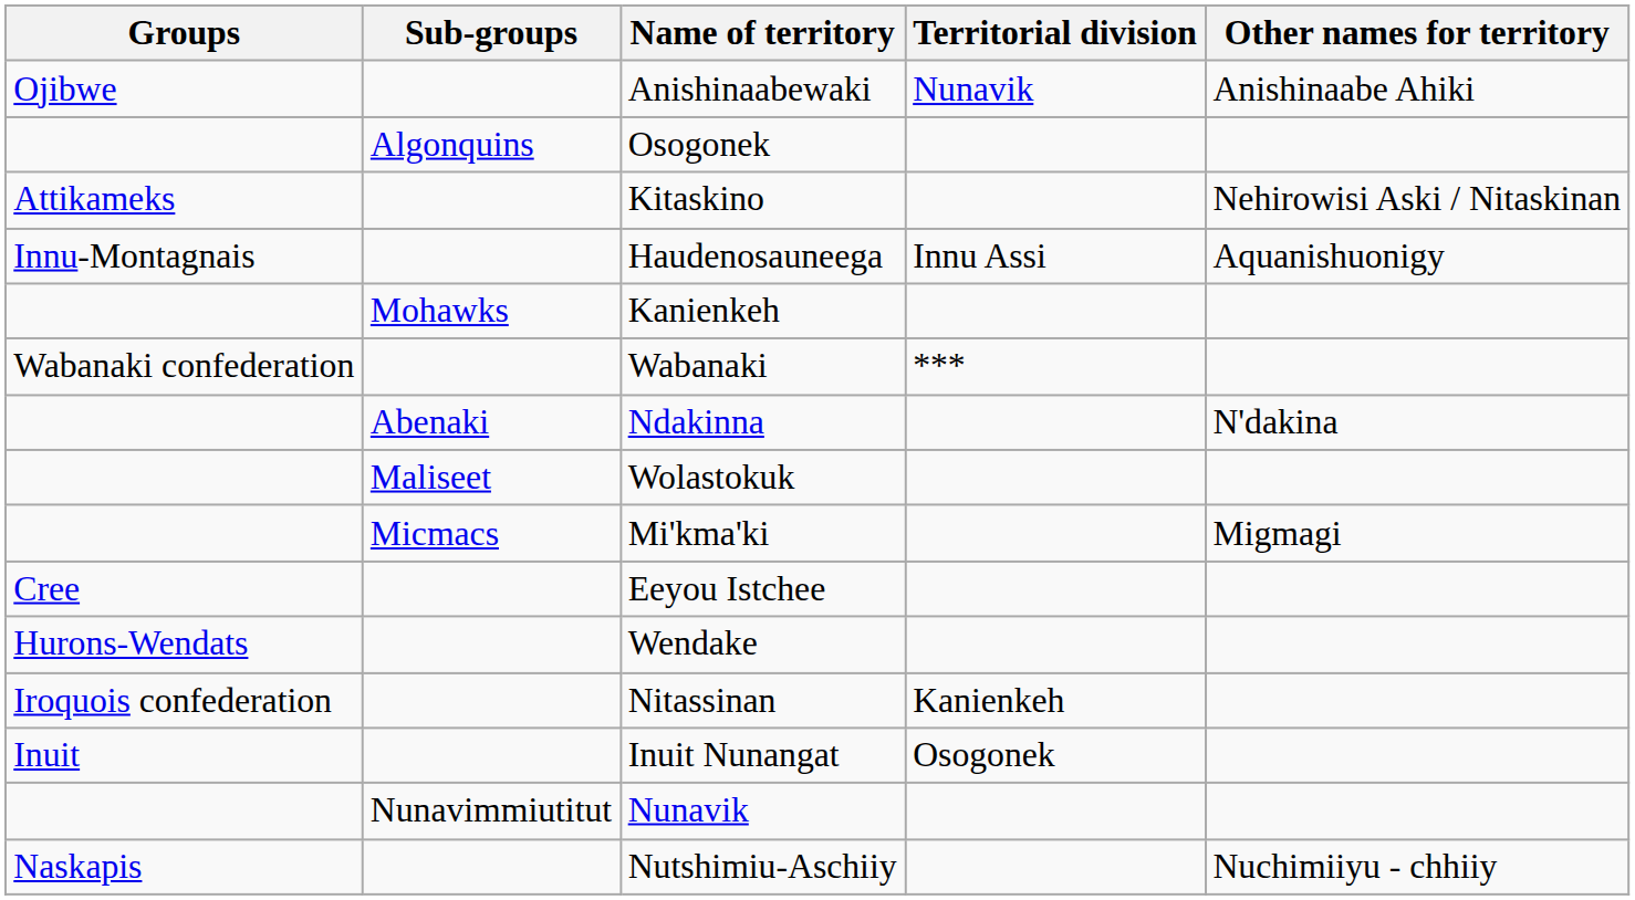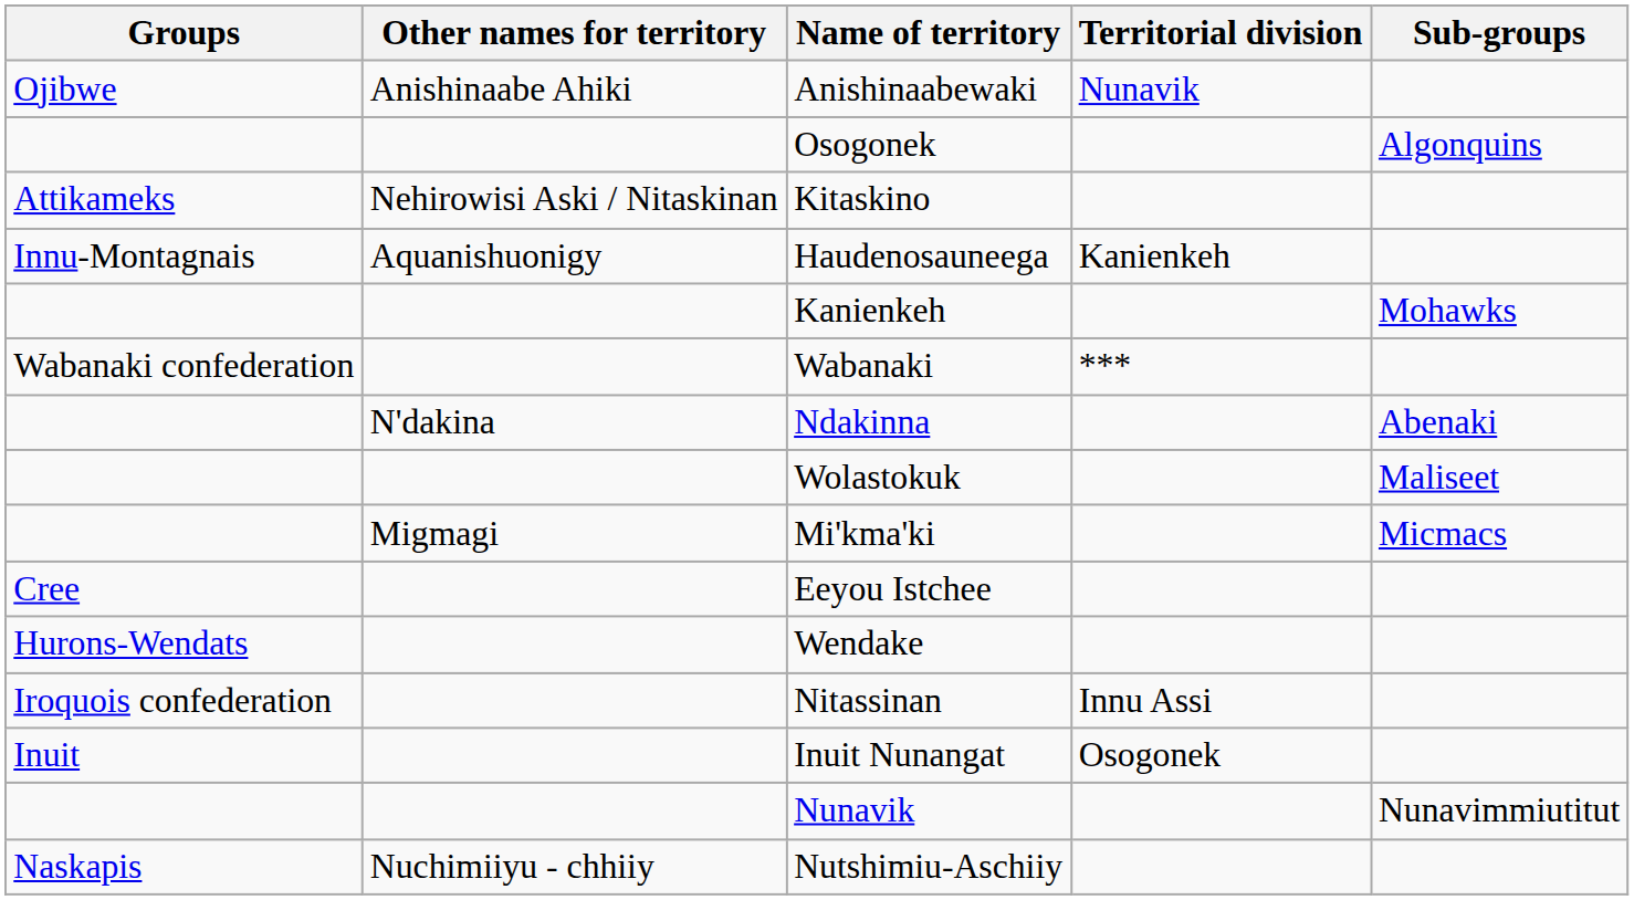columns swapped: Sub-groups <-> Other names for territory
Haudenosauneega | Territorial division: Innu Assi -> Kanienkeh
Nitassinan | Territorial division: Kanienkeh -> Innu Assi
